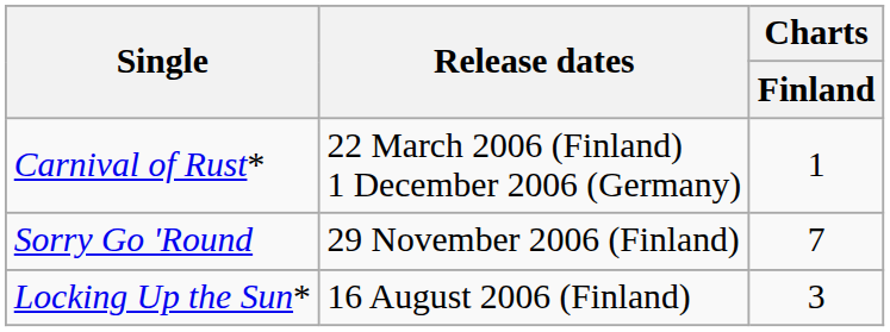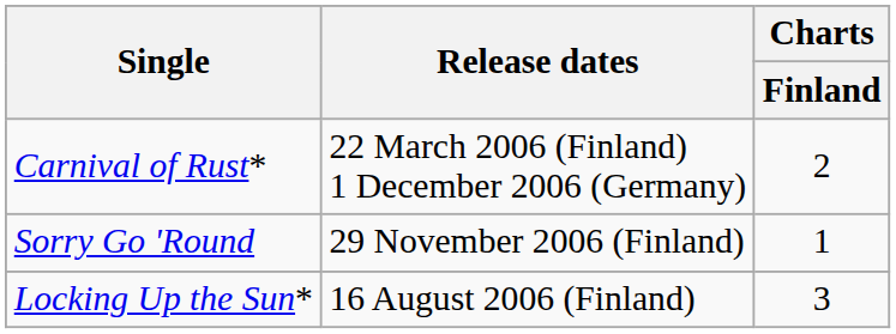Carnival of Rust* | Charts / Finland: 1 -> 2
Sorry Go 'Round | Charts / Finland: 7 -> 1
